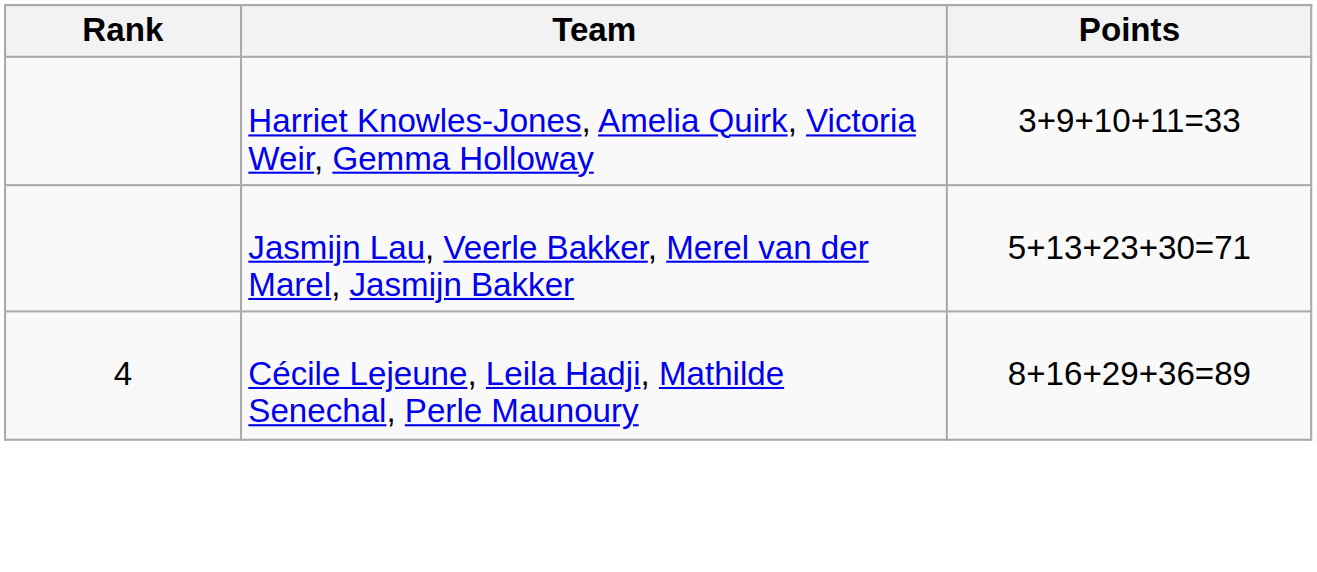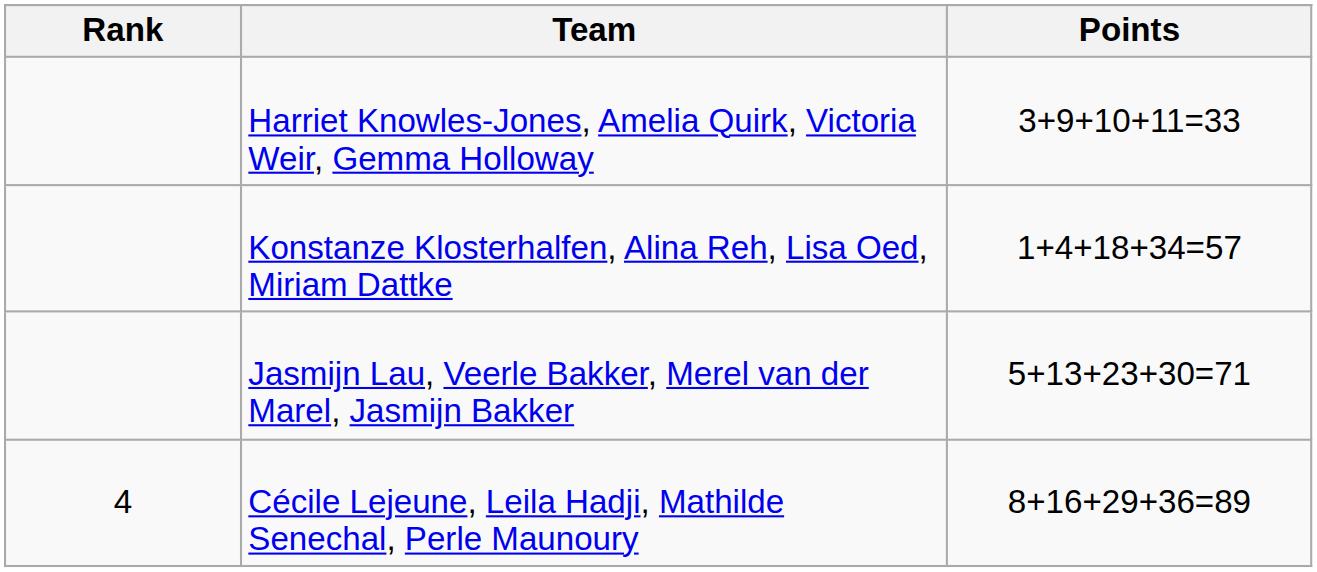+ row: Konstanze Klosterhalfen, Alina Reh, Lisa Oed, Miriam Dattke | 1+4+18+34=57
